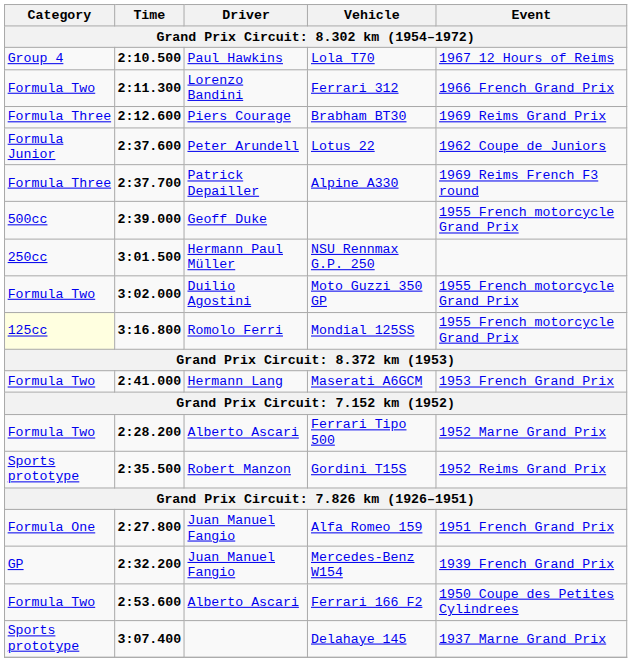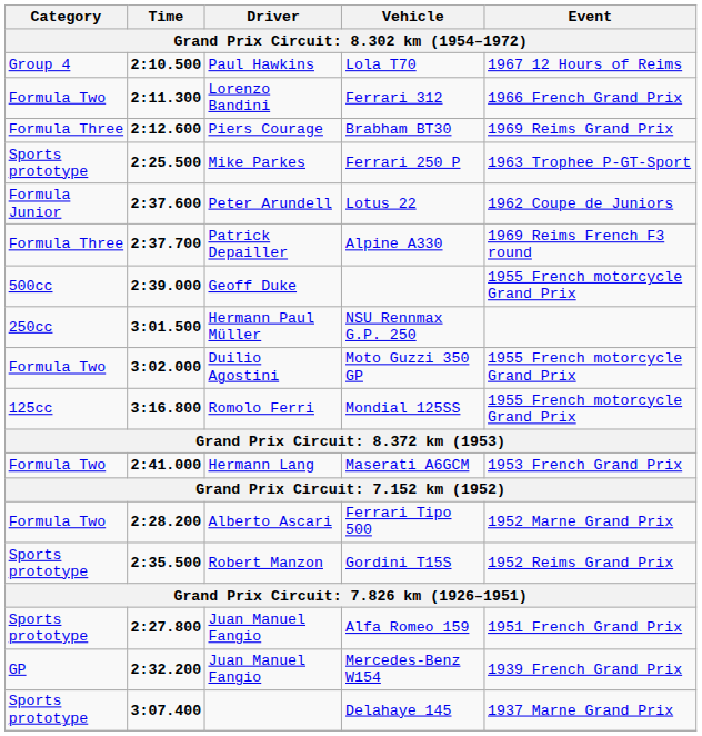+ row: Sports prototype | 2:25.500 | Mike Parkes | Ferrari 250 P | 1963 Trophee P-GT-Sport
Mondial 125SS | Category: lightyellow background -> no background
Alfa Romeo 159 | Category: Formula One -> Sports prototype
- row: Formula Two | 2:53.600 | Alberto Ascari | Ferrari 166 F2 | 1950 Coupe des Petites Cylindrees
